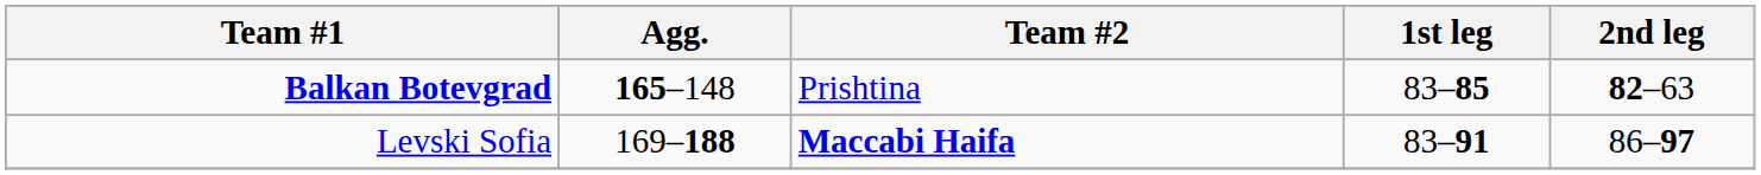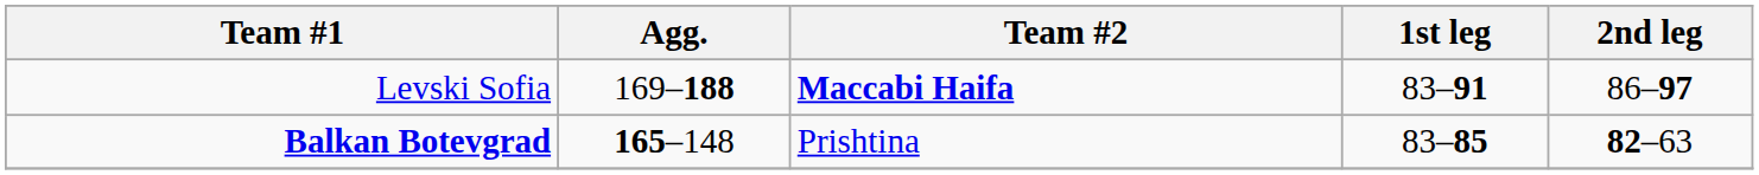rows swapped: Balkan Botevgrad <-> Levski Sofia
